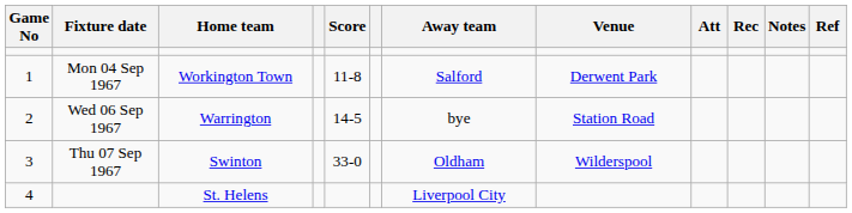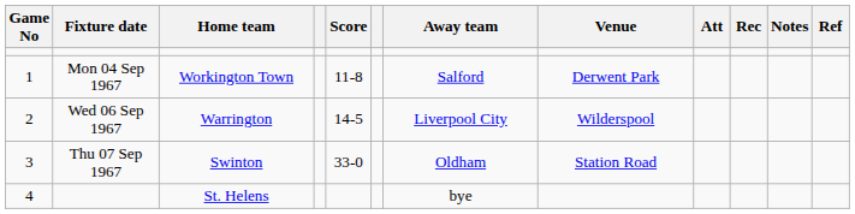Warrington | Away team: bye -> Liverpool City
Warrington | Venue: Station Road -> Wilderspool
Swinton | Venue: Wilderspool -> Station Road
St. Helens | Away team: Liverpool City -> bye
